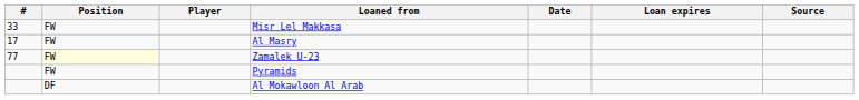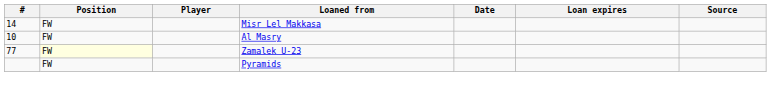Misr Lel Makkasa | #: 33 -> 14
Al Masry | #: 17 -> 10
- row: DF | Al Mokawloon Al Arab
